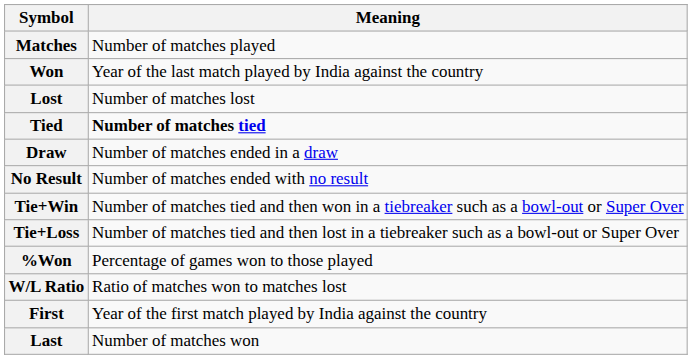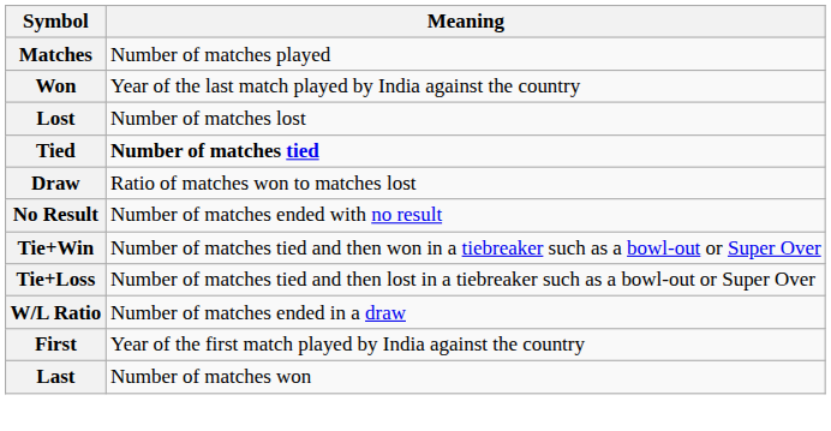Draw | Meaning: Number of matches ended in a draw -> Ratio of matches won to matches lost
- row: %Won | Percentage of games won to those played
W/L Ratio | Meaning: Ratio of matches won to matches lost -> Number of matches ended in a draw
